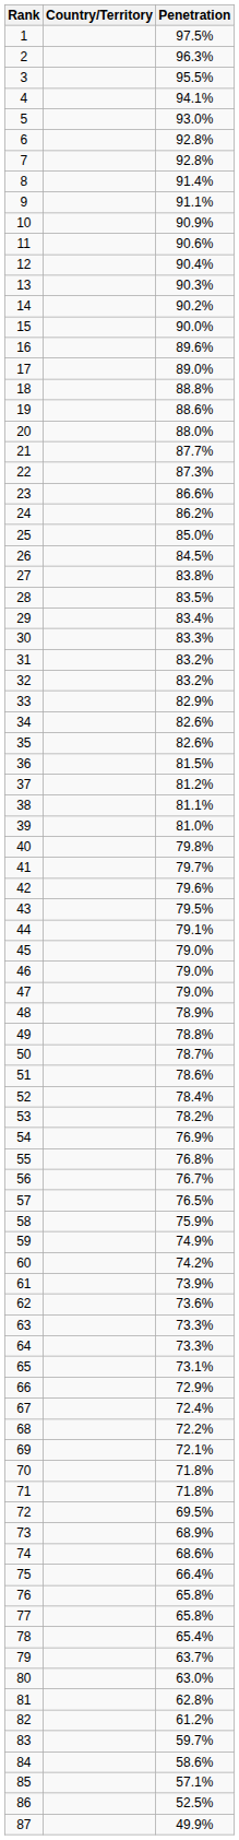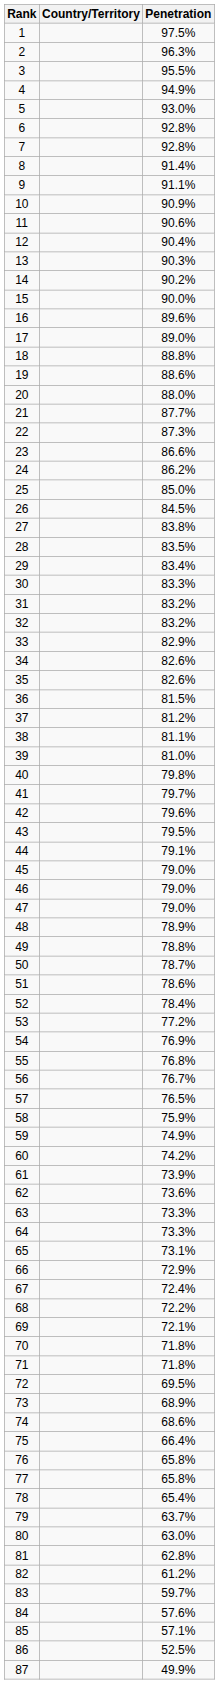4 | Penetration: 94.1% -> 94.9%
53 | Penetration: 78.2% -> 77.2%
84 | Penetration: 58.6% -> 57.6%
